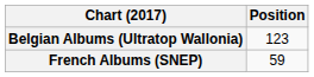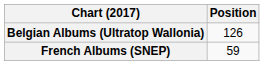Belgian Albums (Ultratop Wallonia) | Position: 123 -> 126
